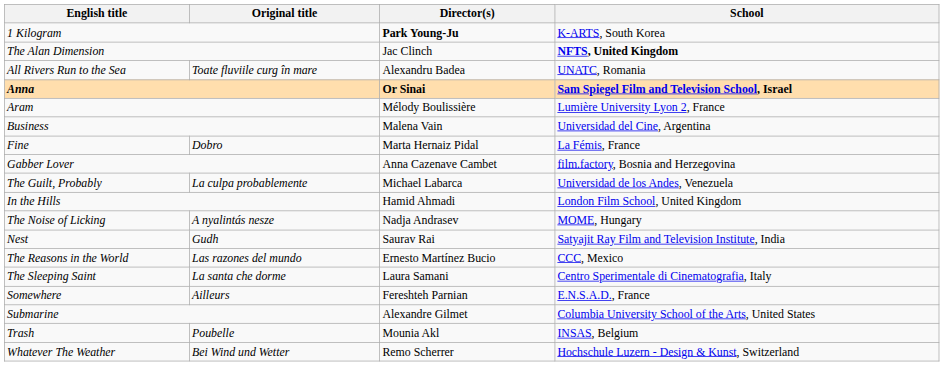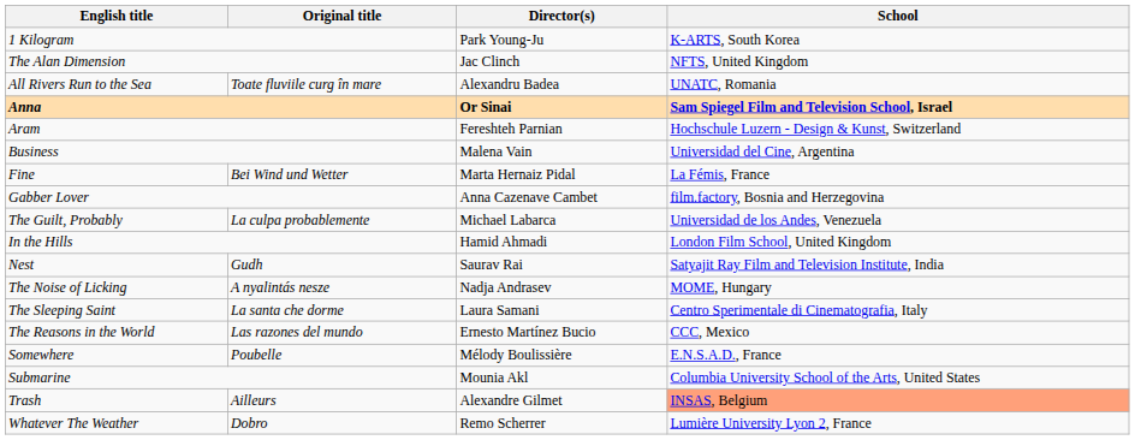1 Kilogram | Director(s): bold -> normal
The Alan Dimension | School: bold -> normal
Aram | Director(s): Mélody Boulissière -> Fereshteh Parnian
Aram | School: Lumière University Lyon 2, France -> Hochschule Luzern - Design & Kunst, Switzerland
Fine | Original title: Dobro -> Bei Wind und Wetter
rows swapped: Nest <-> The Noise of Licking
rows swapped: The Reasons in the World <-> The Sleeping Saint
Somewhere | Original title: Ailleurs -> Poubelle
Somewhere | Director(s): Fereshteh Parnian -> Mélody Boulissière
Submarine | Director(s): Alexandre Gilmet -> Mounia Akl
Trash | Original title: Poubelle -> Ailleurs
Trash | Director(s): Mounia Akl -> Alexandre Gilmet
Trash | School: no background -> lightsalmon background
Whatever The Weather | Original title: Bei Wind und Wetter -> Dobro
Whatever The Weather | School: Hochschule Luzern - Design & Kunst, Switzerland -> Lumière University Lyon 2, France
